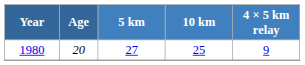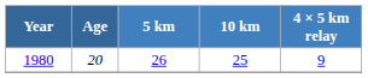1980 | 5 km: 27 -> 26
